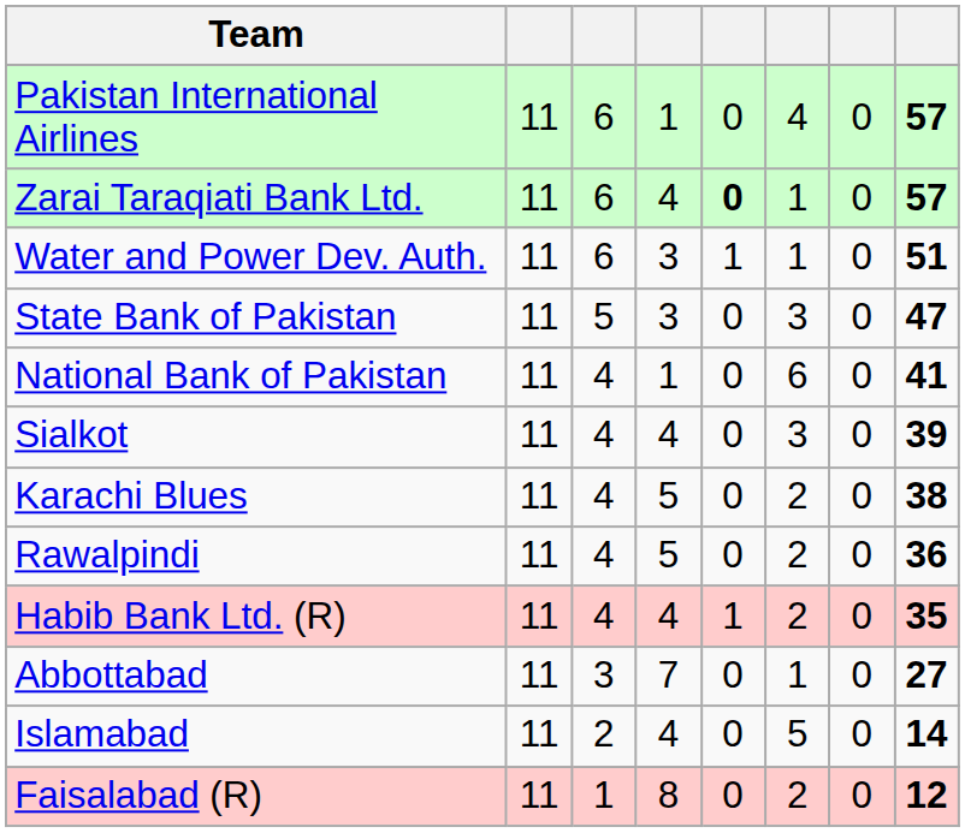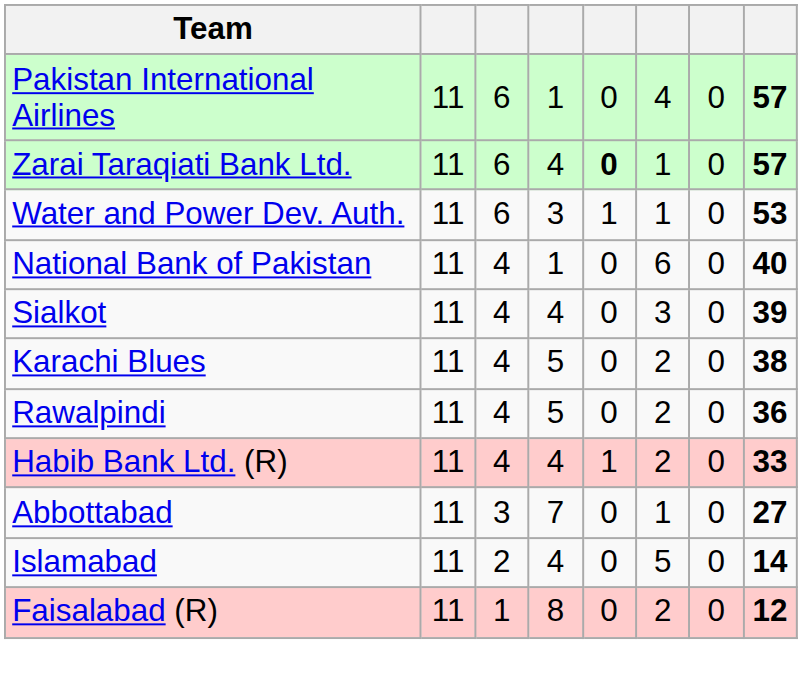Water and Power Dev. Auth. | column 8: 51 -> 53
- row: State Bank of Pakistan | 11 | 5 | 3 | 0 | 3 | 0 | 47
National Bank of Pakistan | column 8: 41 -> 40
Habib Bank Ltd. (R) | column 8: 35 -> 33
